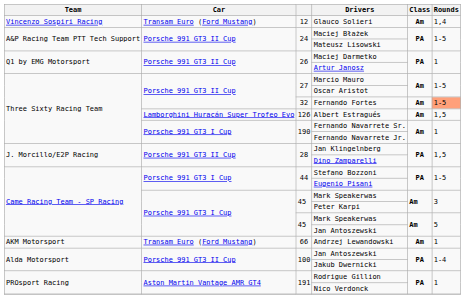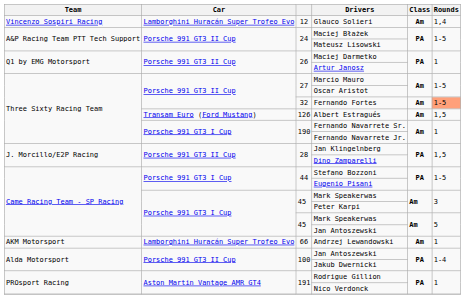Glauco Solieri | Car: Transam Euro (Ford Mustang) -> Lamborghini Huracán Super Trofeo Evo
Albert Estragués | Car: Lamborghini Huracán Super Trofeo Evo -> Transam Euro (Ford Mustang)
Andrzej Lewandowski | Car: Transam Euro (Ford Mustang) -> Lamborghini Huracán Super Trofeo Evo
